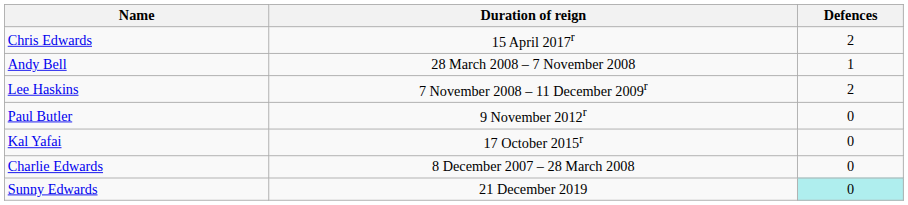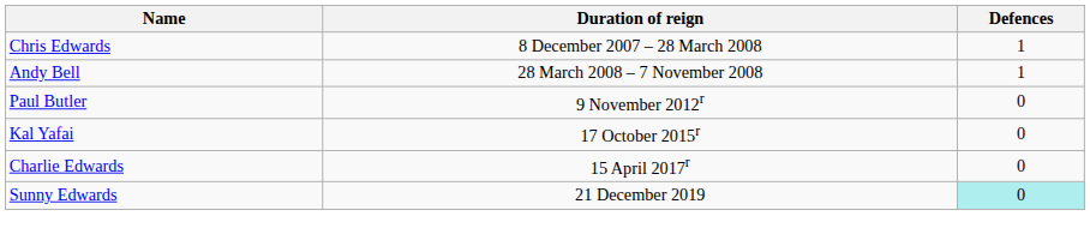Chris Edwards | Duration of reign: 15 April 2017r -> 8 December 2007 – 28 March 2008
Chris Edwards | Defences: 2 -> 1
- row: Lee Haskins | 7 November 2008 – 11 December 2009r | 2
Charlie Edwards | Duration of reign: 8 December 2007 – 28 March 2008 -> 15 April 2017r
